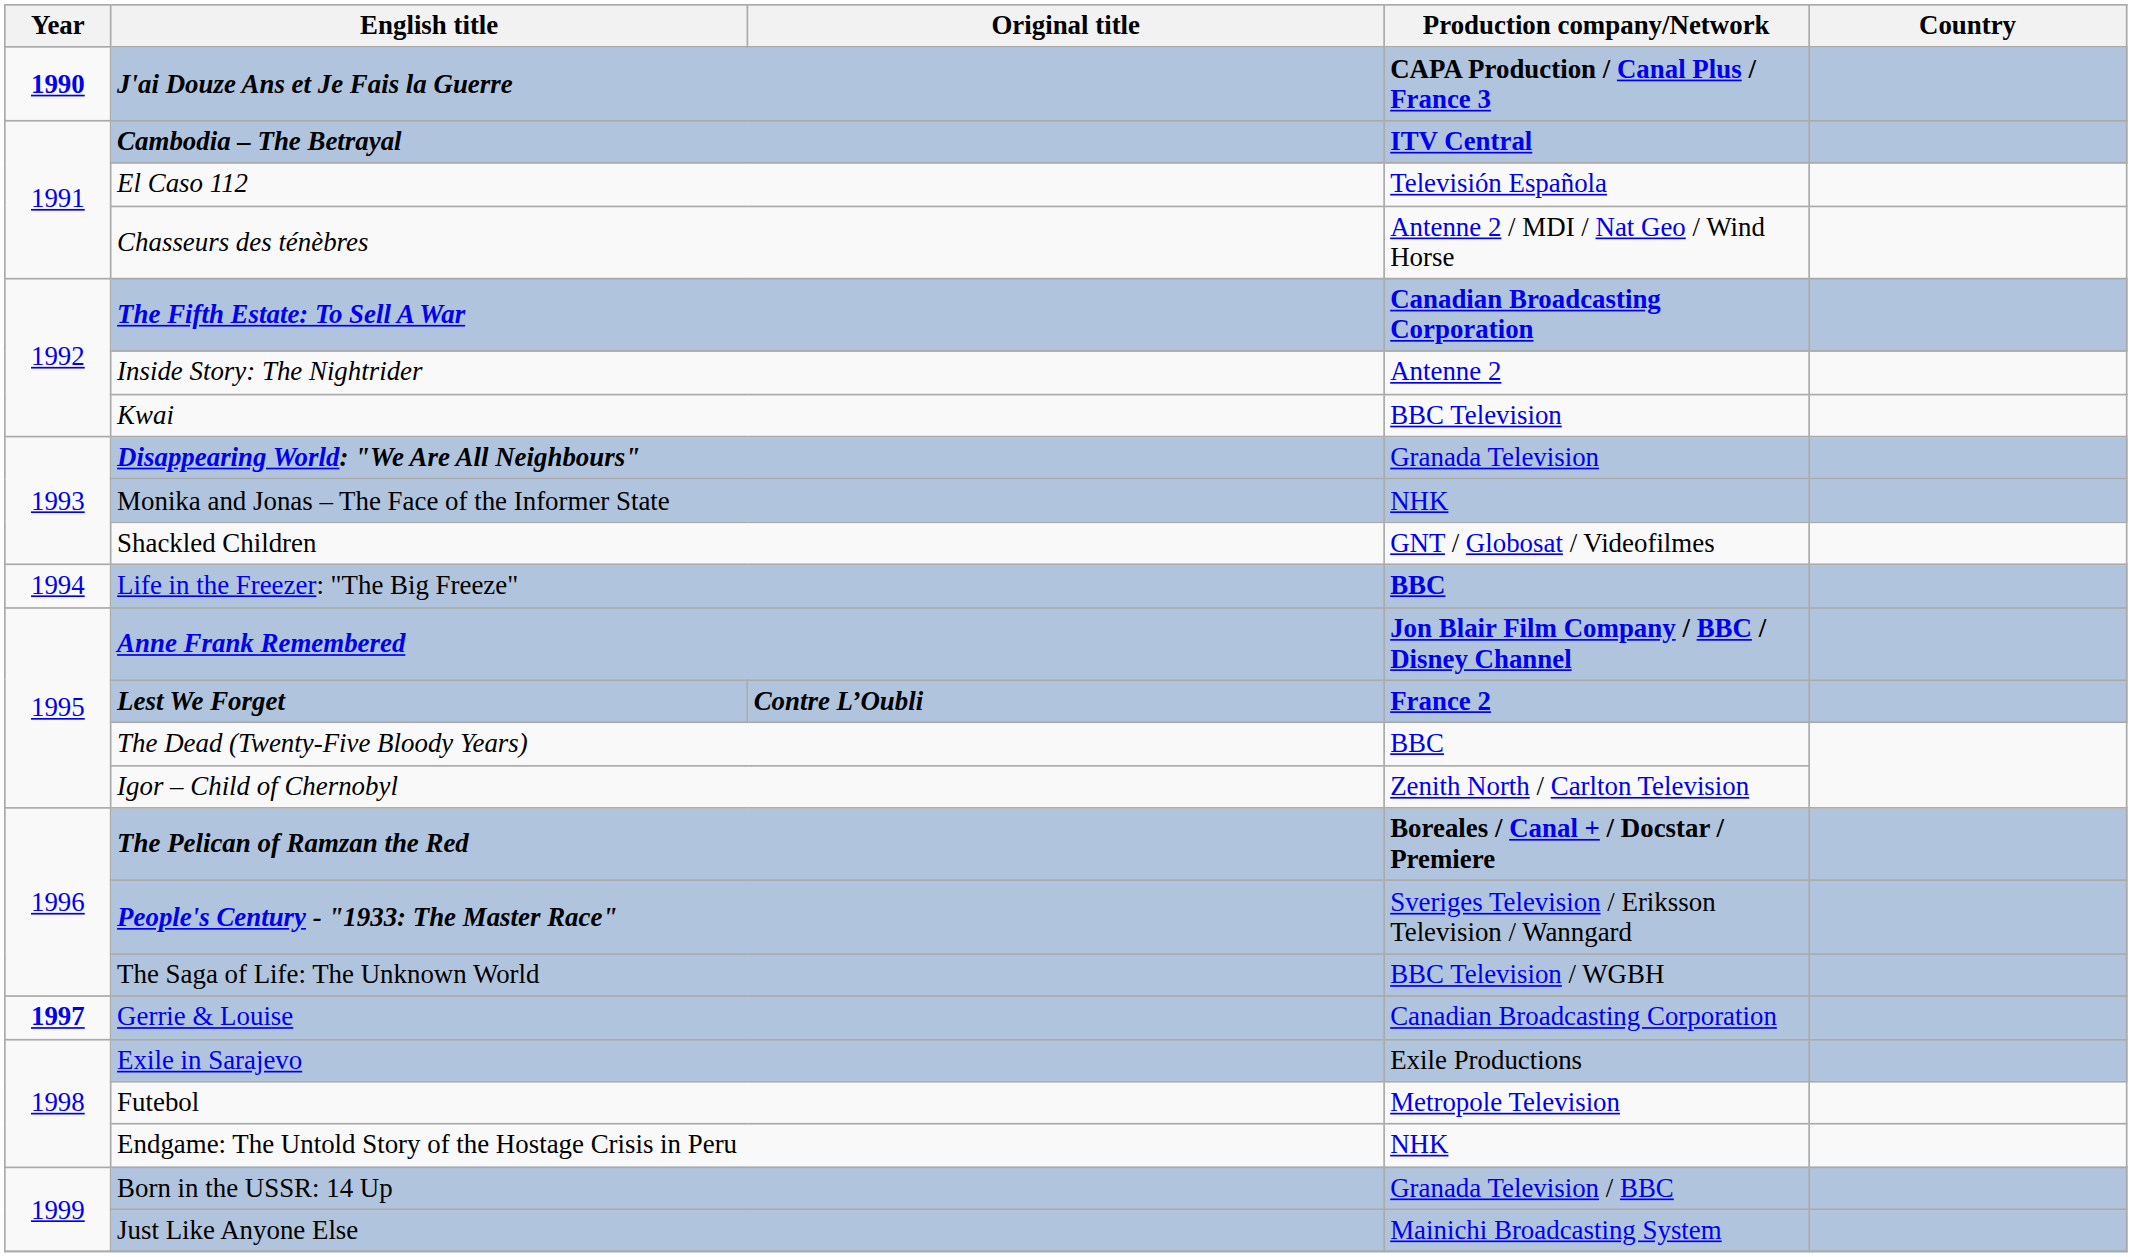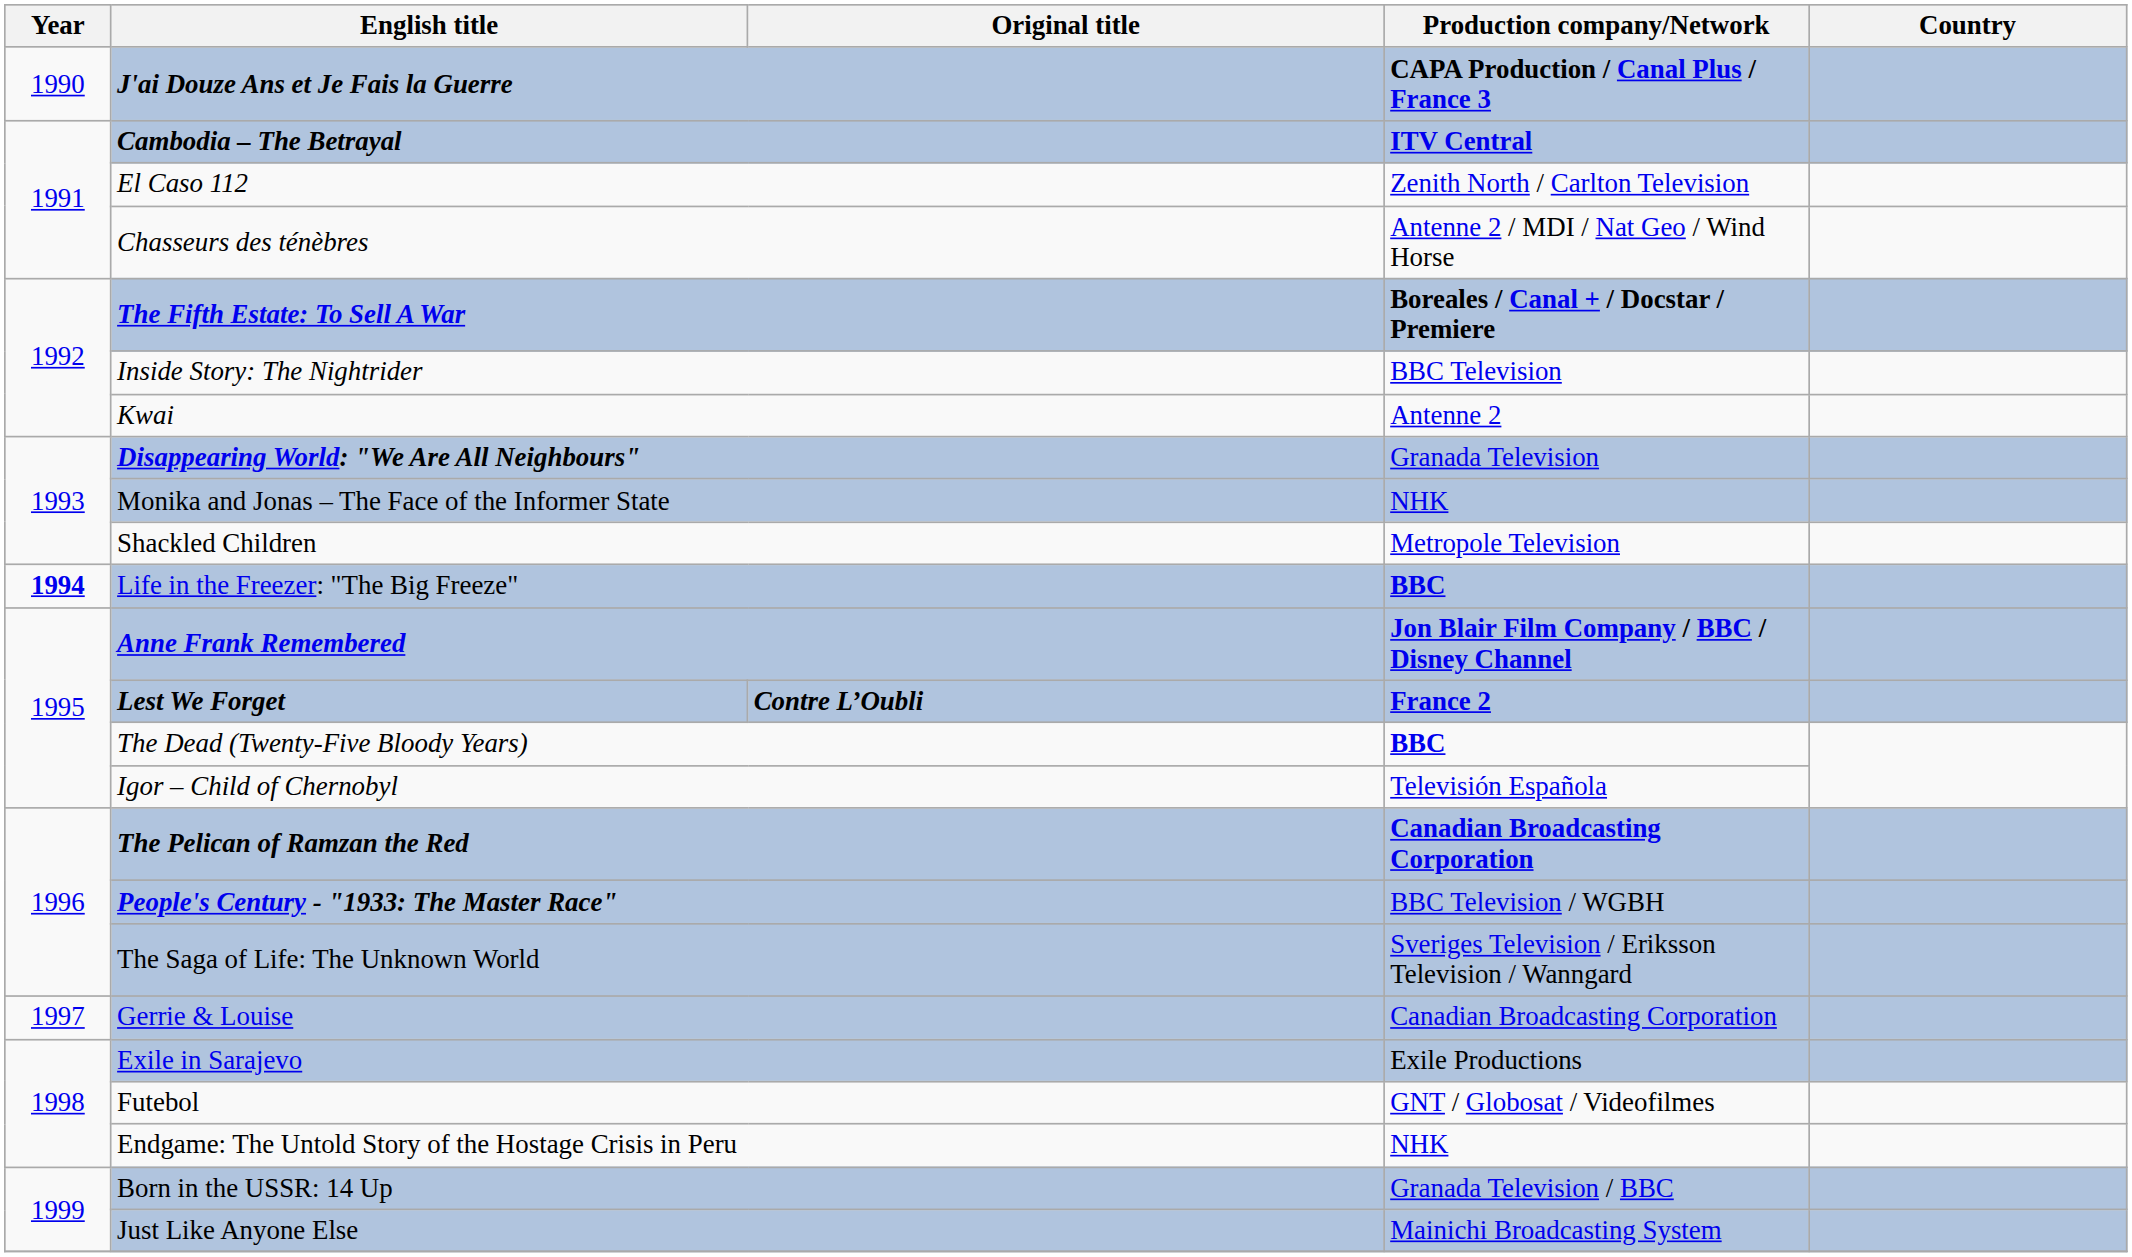J'ai Douze Ans et Je Fais la Guerre | Year: bold -> normal
El Caso 112 | Production company/Network: Televisión Española -> Zenith North / Carlton Television
The Fifth Estate: To Sell A War | Production company/Network: Canadian Broadcasting Corporation -> Boreales / Canal + / Docstar / Premiere
Inside Story: The Nightrider | Production company/Network: Antenne 2 -> BBC Television
Kwai | Production company/Network: BBC Television -> Antenne 2
Shackled Children | Production company/Network: GNT / Globosat / Videofilmes -> Metropole Television
Life in the Freezer: "The Big Freeze" | Year: normal -> bold
The Dead (Twenty-Five Bloody Years) | Production company/Network: normal -> bold
Igor – Child of Chernobyl | Production company/Network: Zenith North / Carlton Television -> Televisión Española
The Pelican of Ramzan the Red | Production company/Network: Boreales / Canal + / Docstar / Premiere -> Canadian Broadcasting Corporation
People's Century - "1933: The Master Race" | Production company/Network: Sveriges Television / Eriksson Television / Wanngard -> BBC Television / WGBH
The Saga of Life: The Unknown World | Production company/Network: BBC Television / WGBH -> Sveriges Television / Eriksson Television / Wanngard
Gerrie & Louise | Year: bold -> normal
Futebol | Production company/Network: Metropole Television -> GNT / Globosat / Videofilmes
